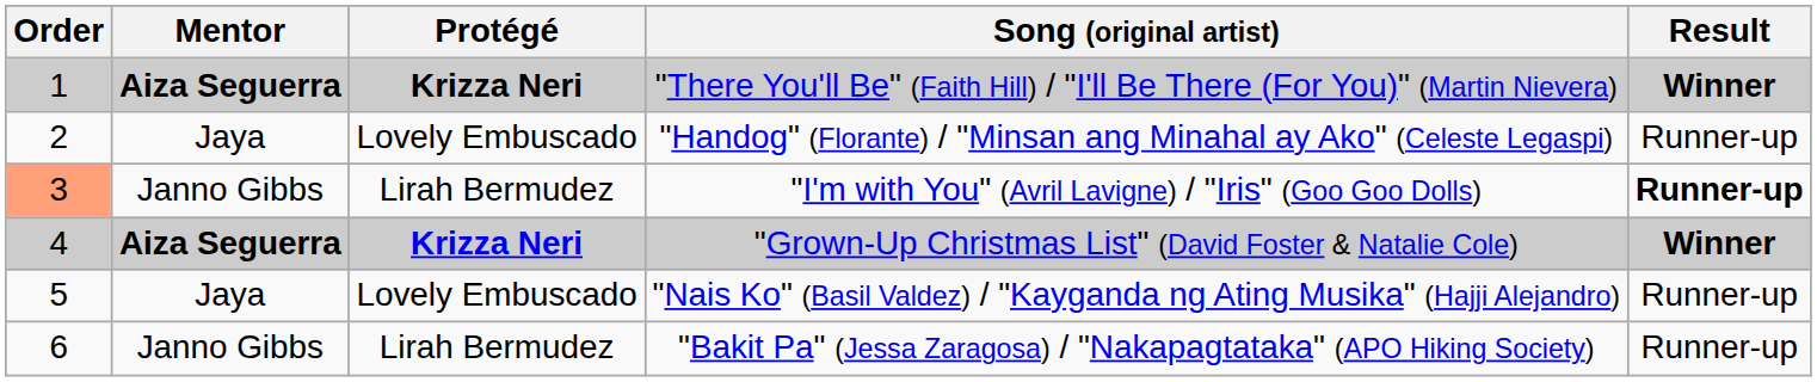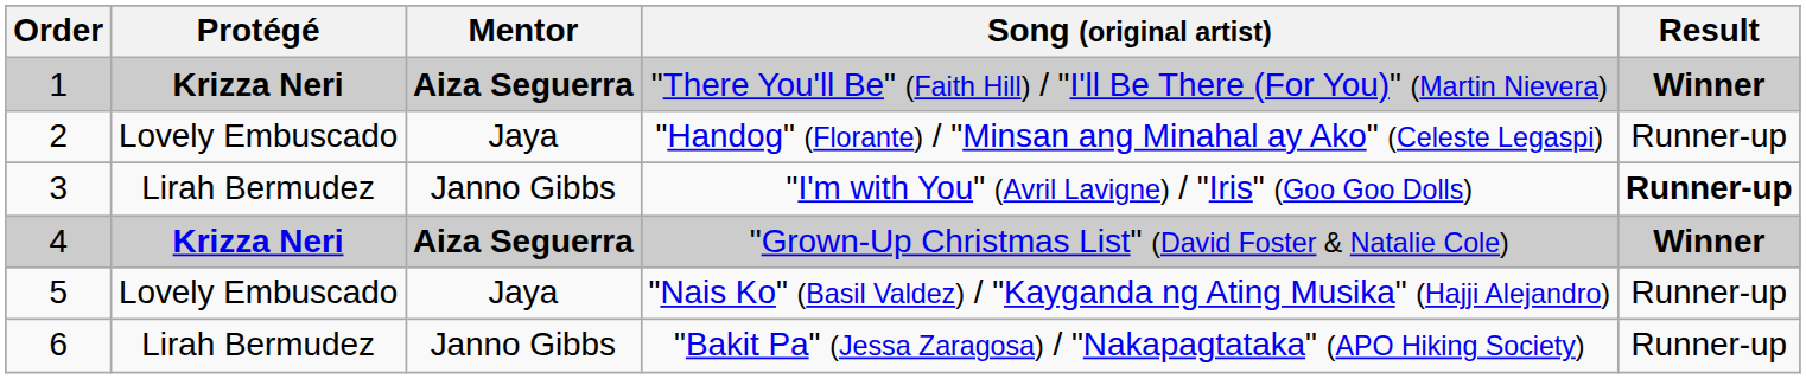columns swapped: Mentor <-> Protégé
"I'm with You" (Avril Lavigne) / "Iris" (Goo Goo Dolls) | Order: lightsalmon background -> no background
